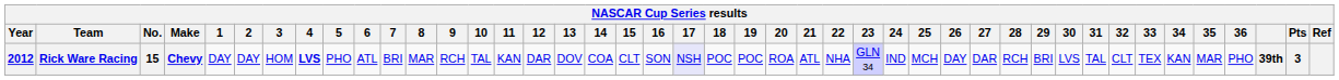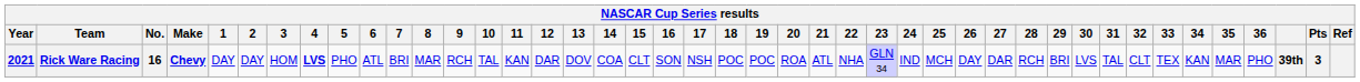Rick Ware Racing | Year: 2012 -> 2021
Rick Ware Racing | No.: 15 -> 16
Rick Ware Racing | 17: lavender background -> no background
